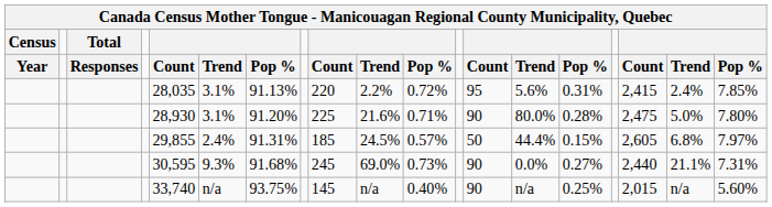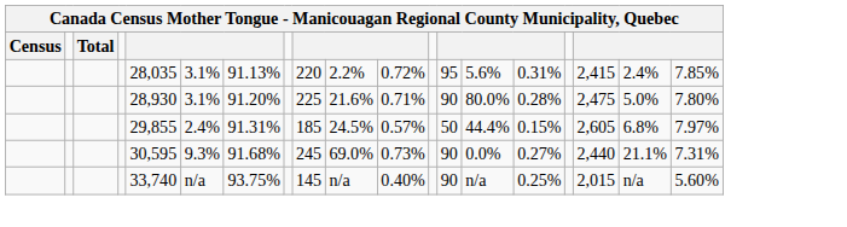- row: Year | Responses | Count | Trend | Pop % | Count | Trend | Pop % | Count | Trend | Pop % | Count | Trend | Pop %
